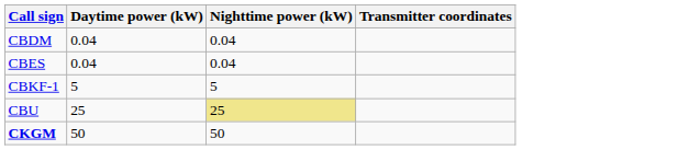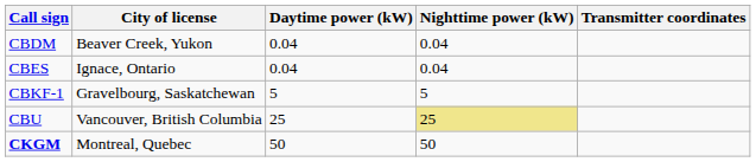+ column: City of license | Beaver Creek, Yukon | Ignace, Ontario | Gravelbourg, Saskatchewan | Vancouver, British Columbia | Montreal, Quebec
